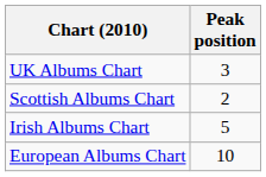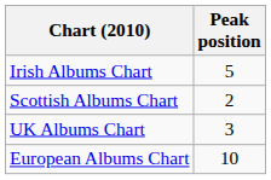rows swapped: Irish Albums Chart <-> UK Albums Chart
